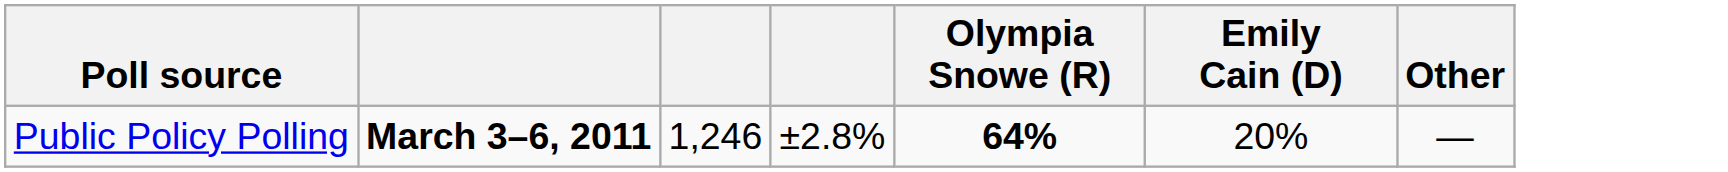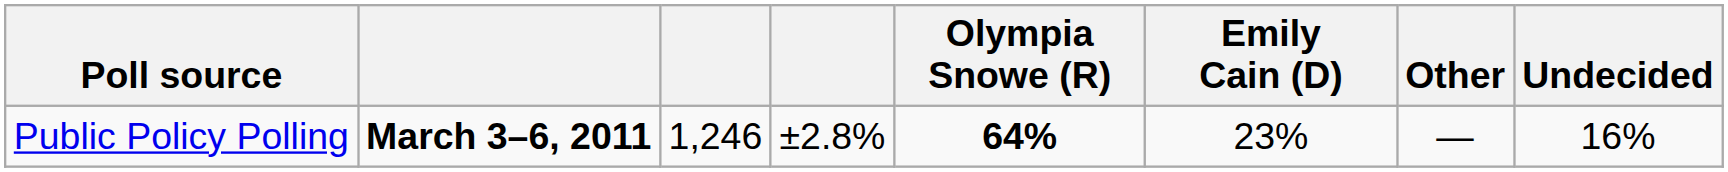+ column: Undecided | 16%
Public Policy Polling | Emily Cain (D): 20% -> 23%
